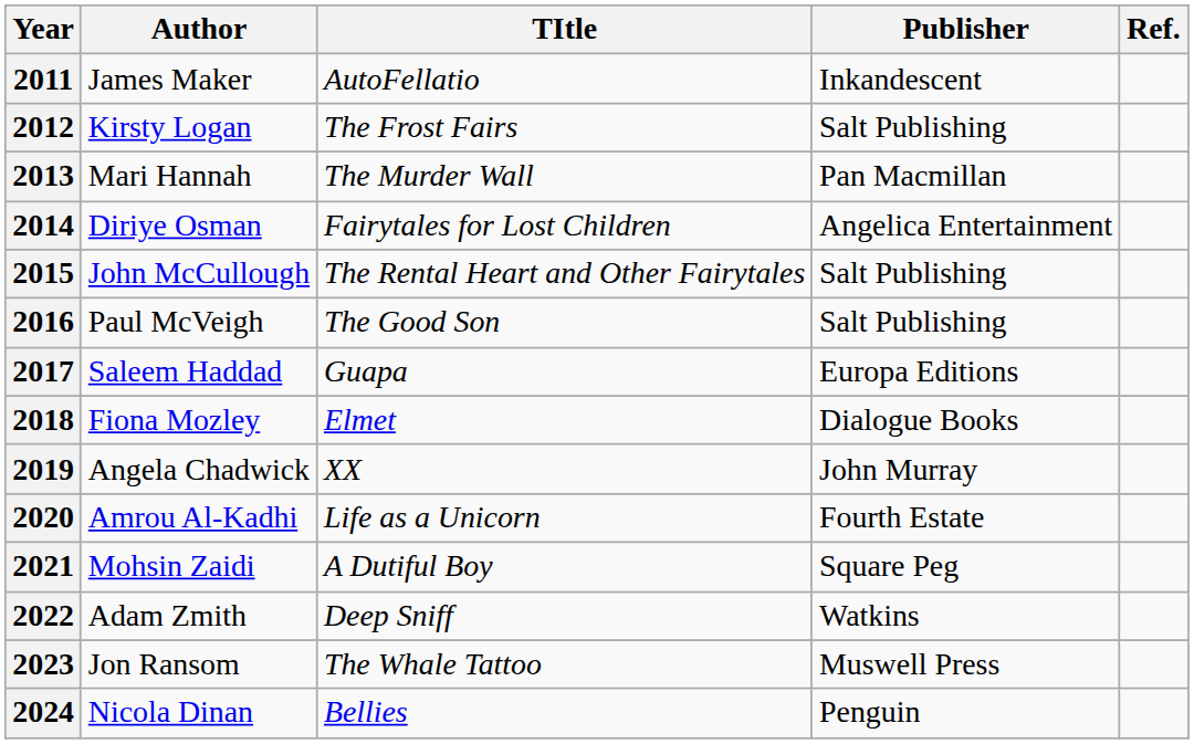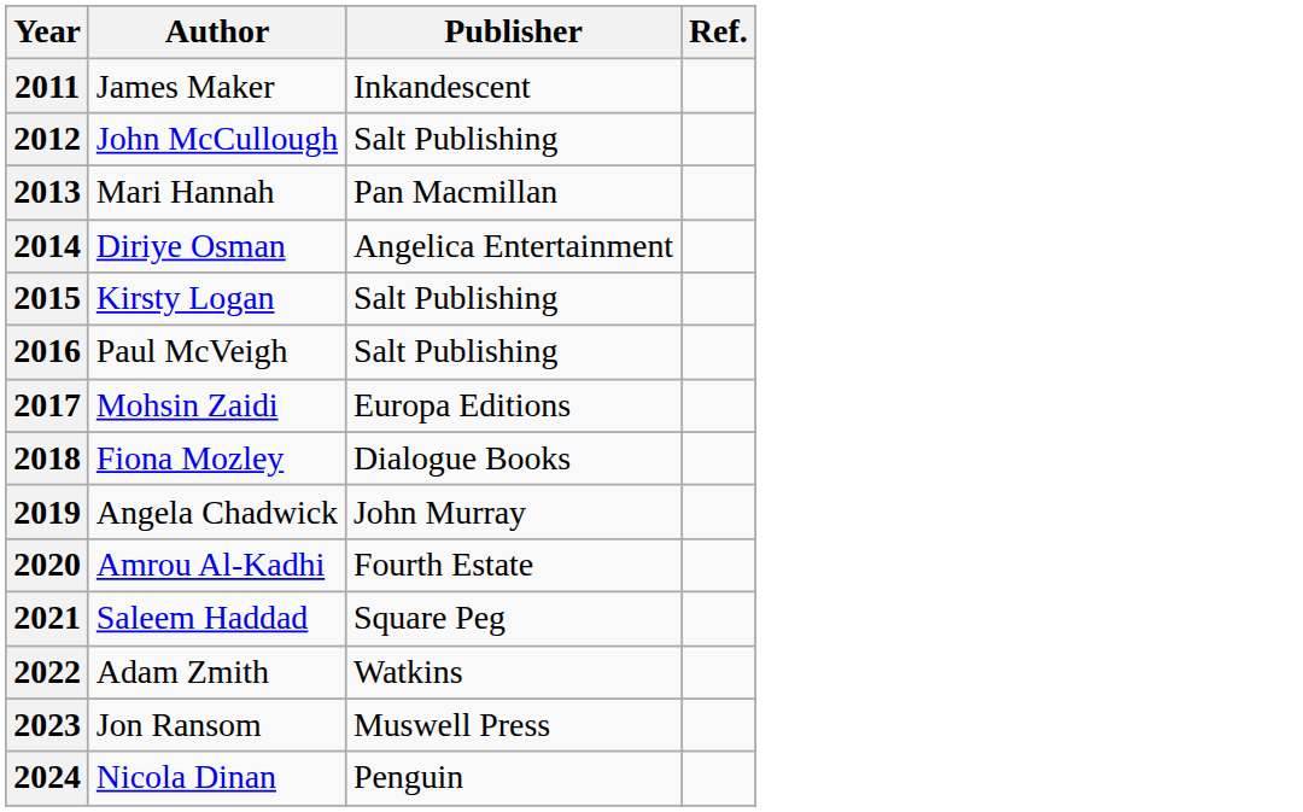- column: TItle | AutoFellatio | The Frost Fairs | The Murder Wall | Fairytales for Lost Children | The Rental Heart and Other Fairytales | The Good Son | Guapa | Elmet | XX | Life as a Unicorn | A Dutiful Boy | Deep Sniff | The Whale Tattoo | Bellies
2012 | Author: Kirsty Logan -> John McCullough
2015 | Author: John McCullough -> Kirsty Logan
2017 | Author: Saleem Haddad -> Mohsin Zaidi
2021 | Author: Mohsin Zaidi -> Saleem Haddad
